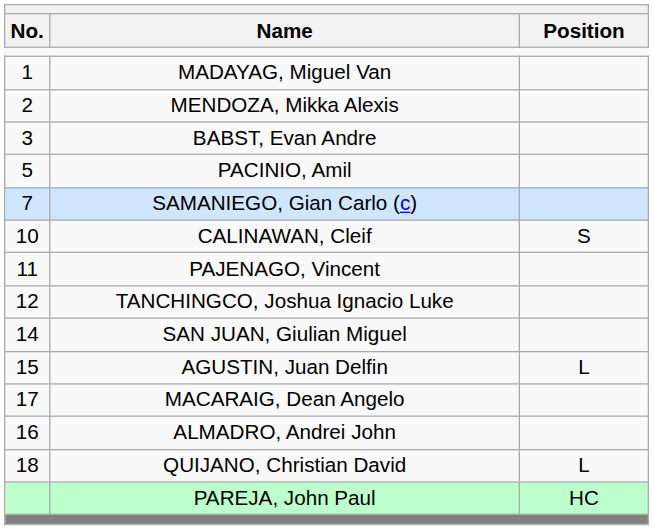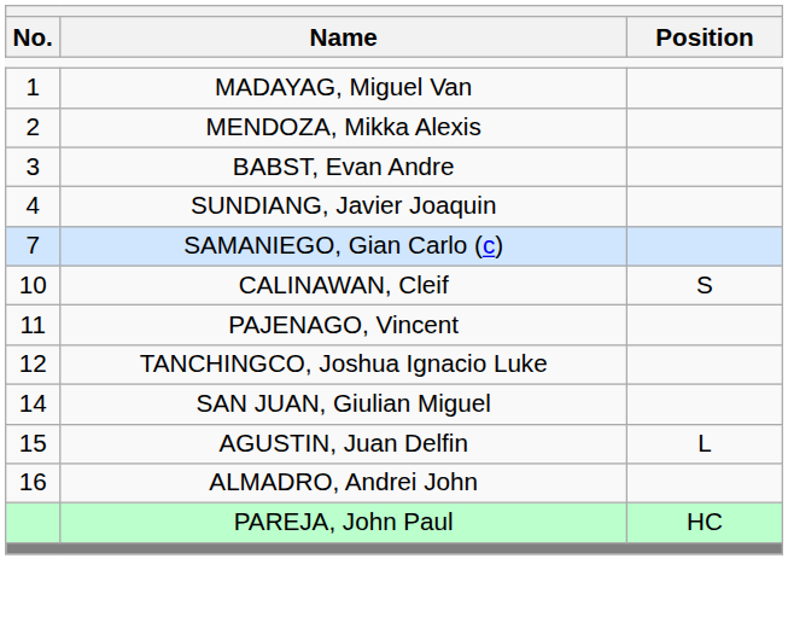+ row: 4 | SUNDIANG, Javier Joaquin
- row: 5 | PACINIO, Amil
- row: 17 | MACARAIG, Dean Angelo
- row: 18 | QUIJANO, Christian David | L
